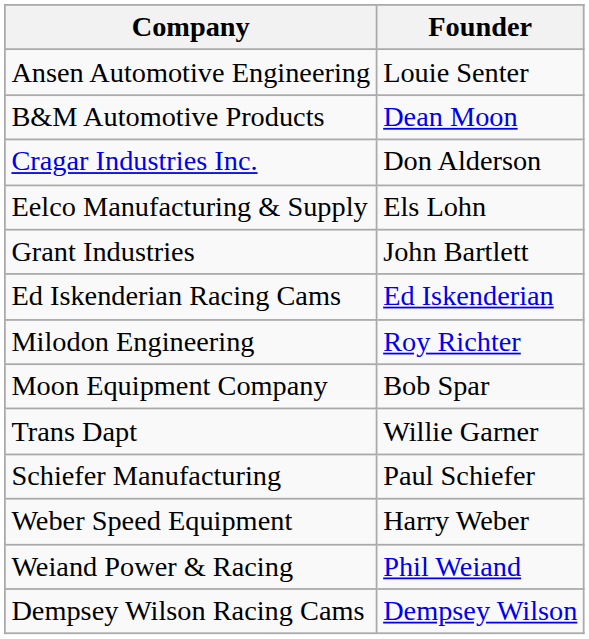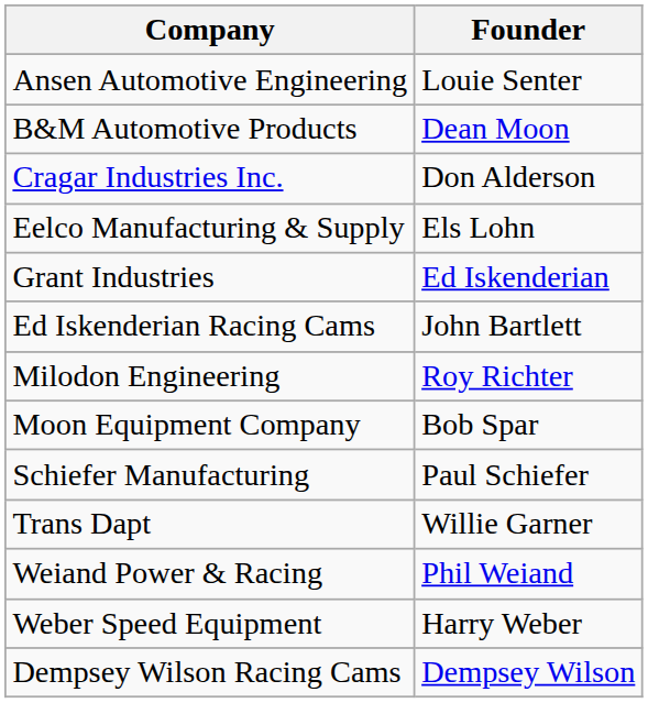Grant Industries | Founder: John Bartlett -> Ed Iskenderian
Ed Iskenderian Racing Cams | Founder: Ed Iskenderian -> John Bartlett
rows swapped: Schiefer Manufacturing <-> Trans Dapt
rows swapped: Weber Speed Equipment <-> Weiand Power & Racing
